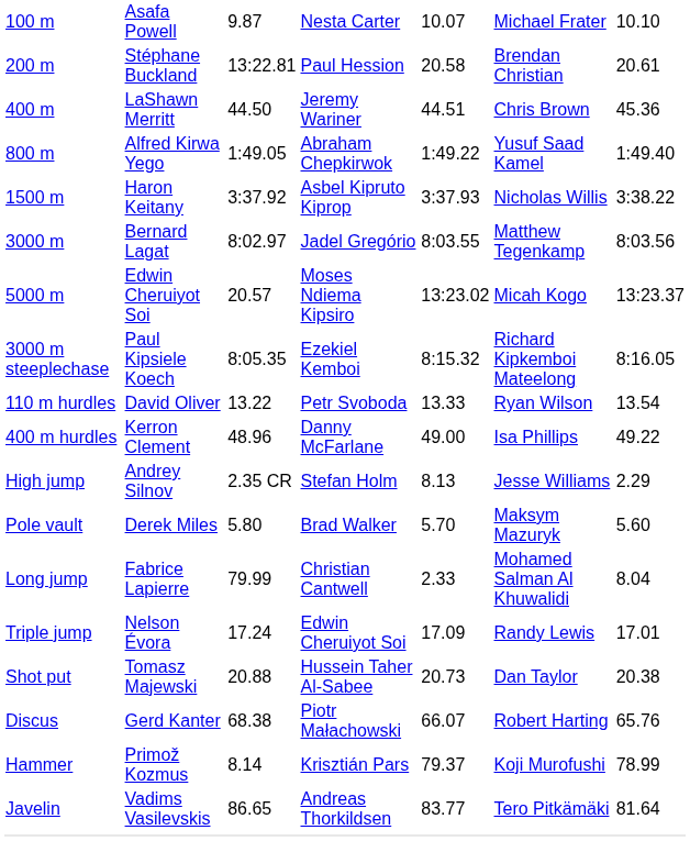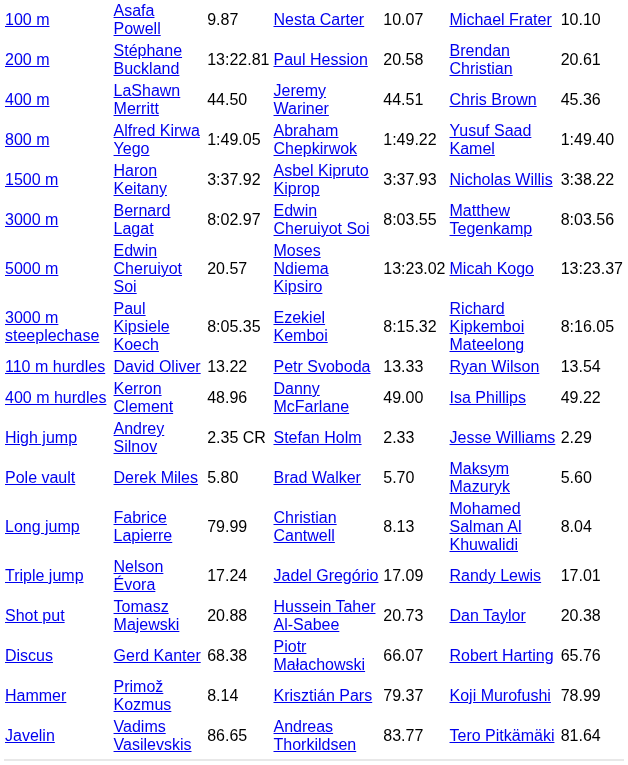3000 m | column 4: Jadel Gregório -> Edwin Cheruiyot Soi
High jump | column 5: 8.13 -> 2.33
Long jump | column 5: 2.33 -> 8.13
Triple jump | column 4: Edwin Cheruiyot Soi -> Jadel Gregório
